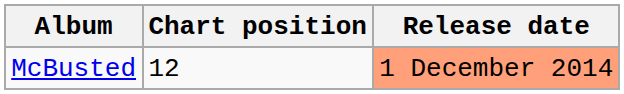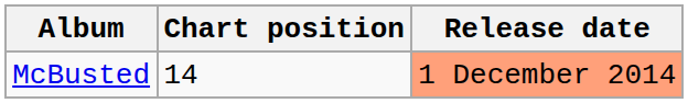McBusted | Chart position: 12 -> 14
